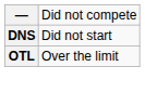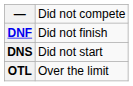+ row: DNF | Did not finish
